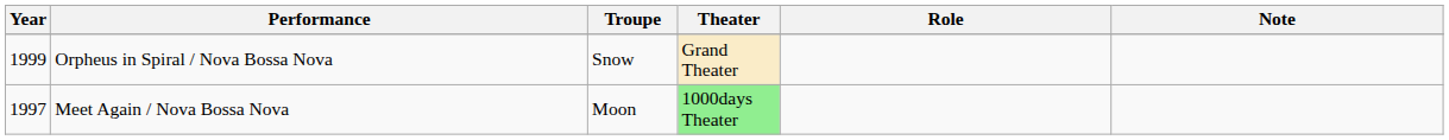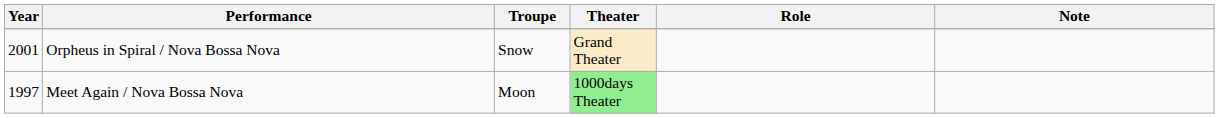Orpheus in Spiral / Nova Bossa Nova | Year: 1999 -> 2001
